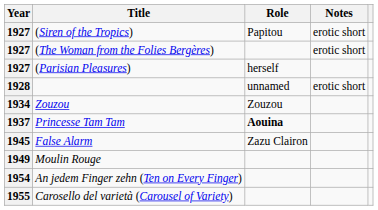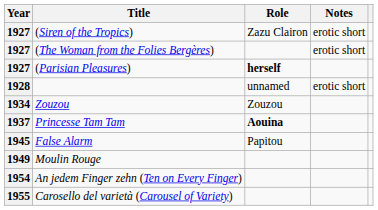(Siren of the Tropics) | Role: Papitou -> Zazu Clairon
(Parisian Pleasures) | Role: normal -> bold
False Alarm | Role: Zazu Clairon -> Papitou
